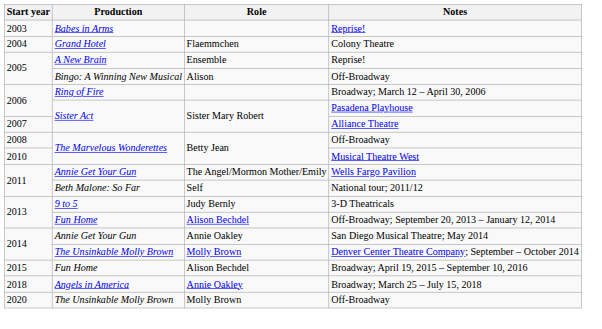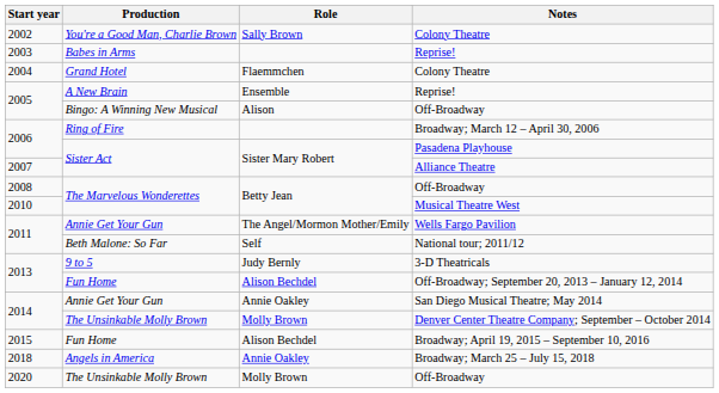+ row: 2002 | You're a Good Man, Charlie Brown | Sally Brown | Colony Theatre
